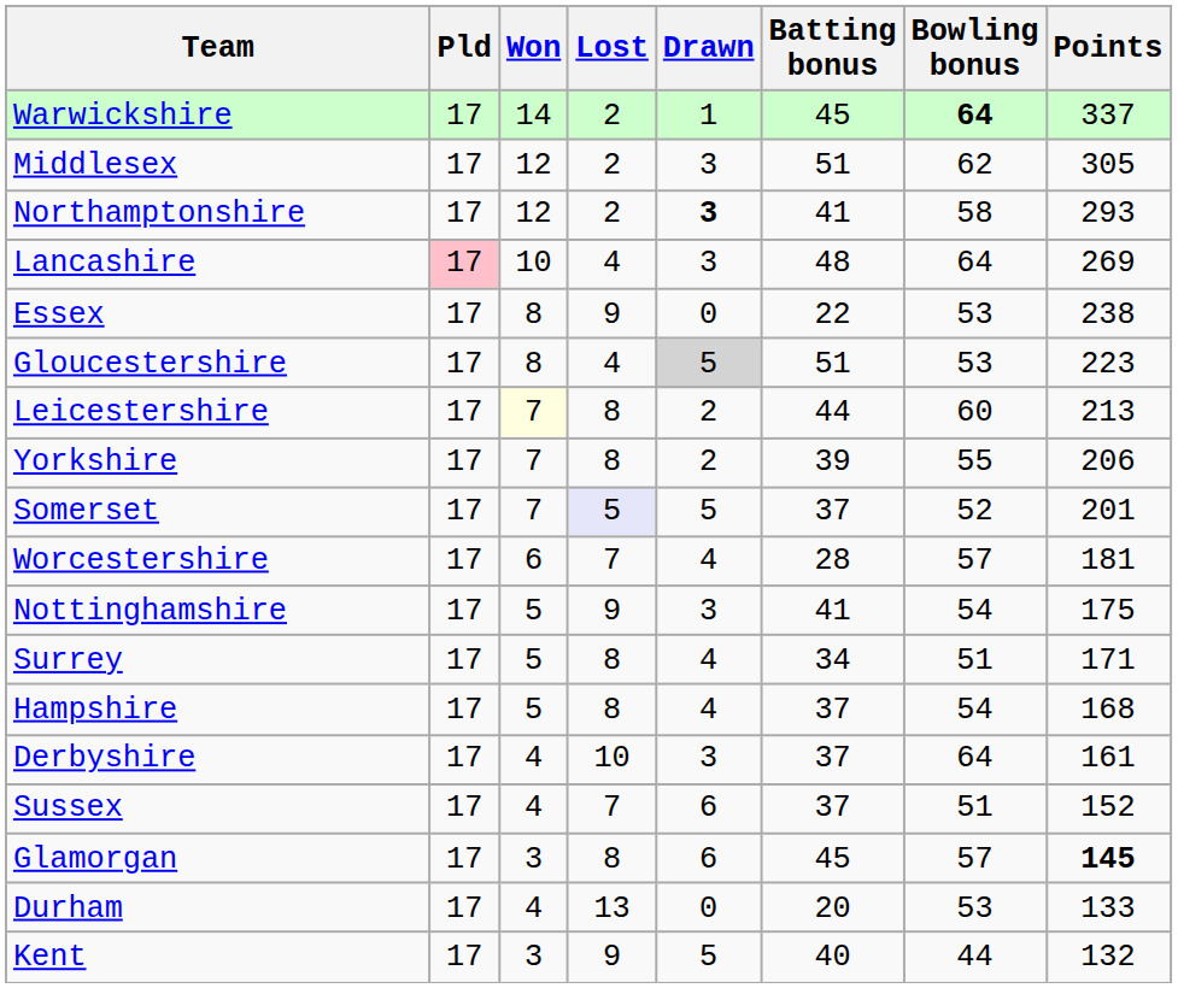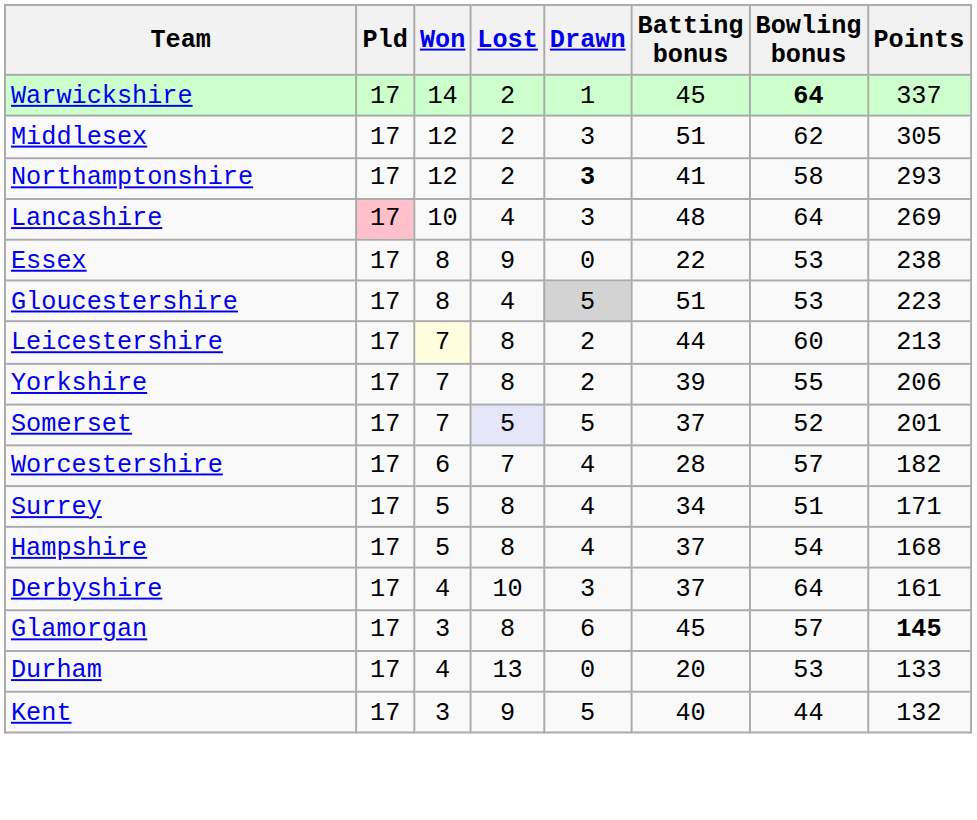Worcestershire | Points: 181 -> 182
- row: Nottinghamshire | 17 | 5 | 9 | 3 | 41 | 54 | 175
- row: Sussex | 17 | 4 | 7 | 6 | 37 | 51 | 152
